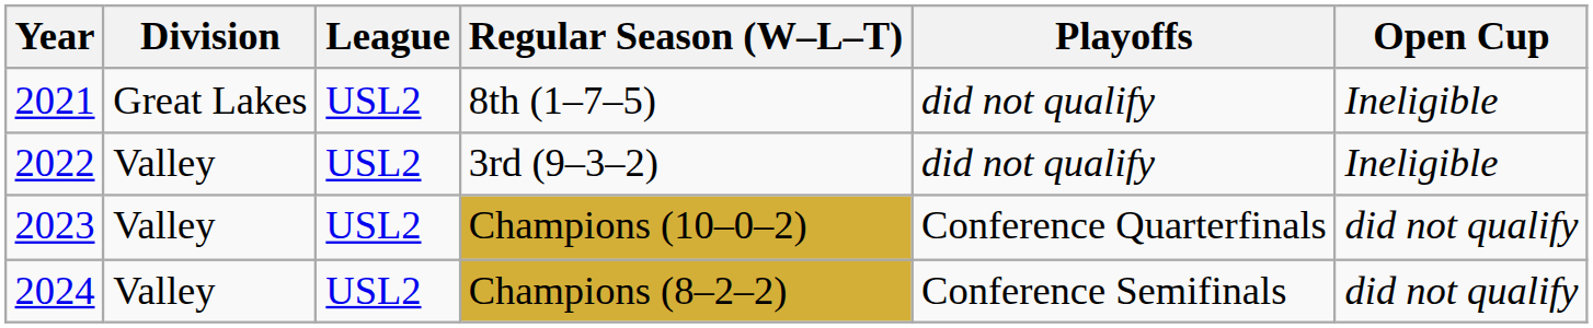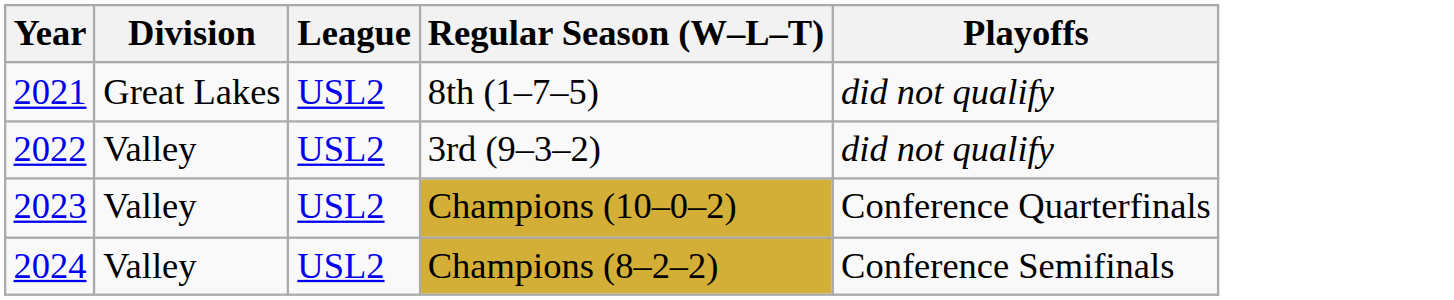- column: Open Cup | Ineligible | Ineligible | did not qualify | did not qualify
